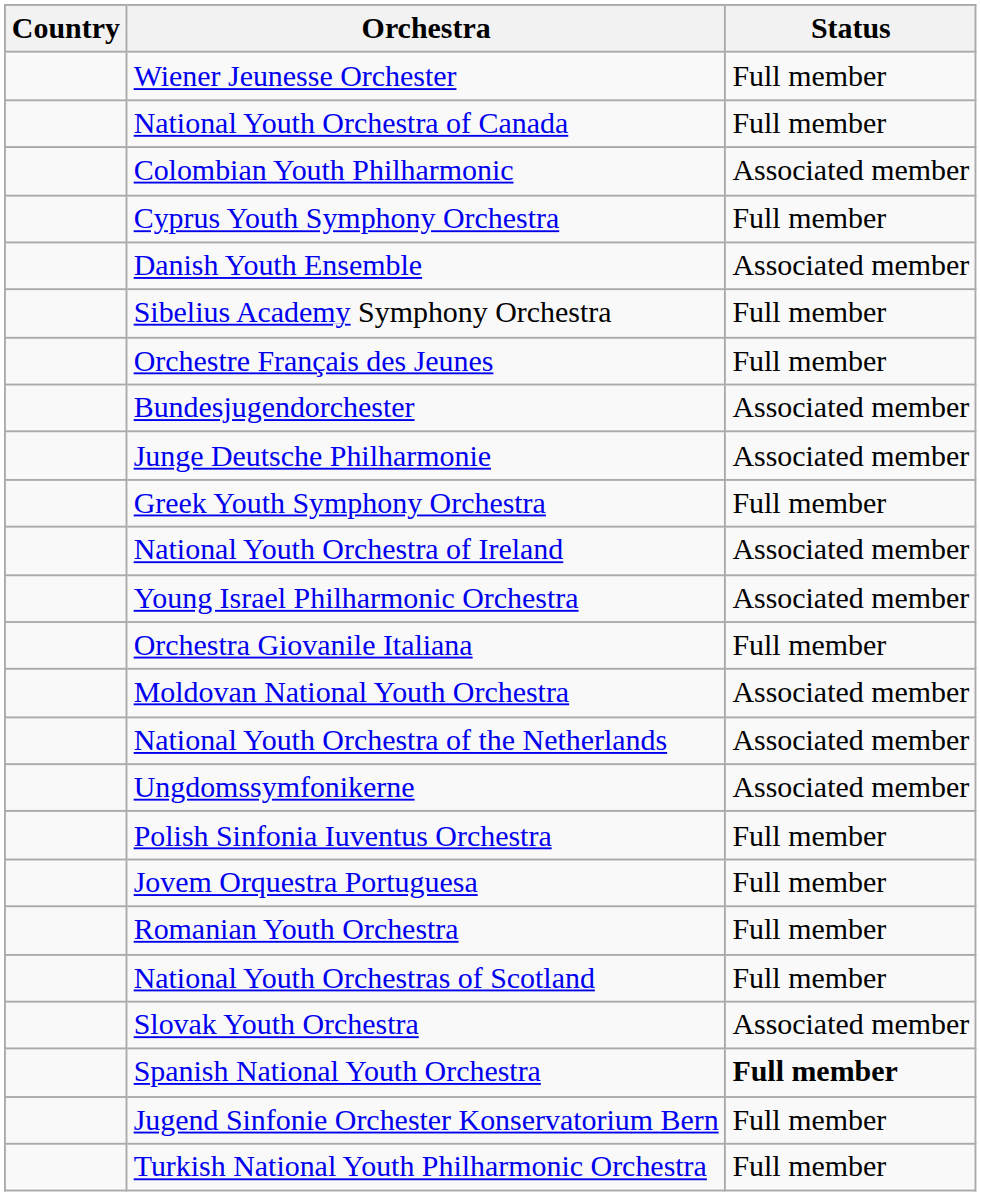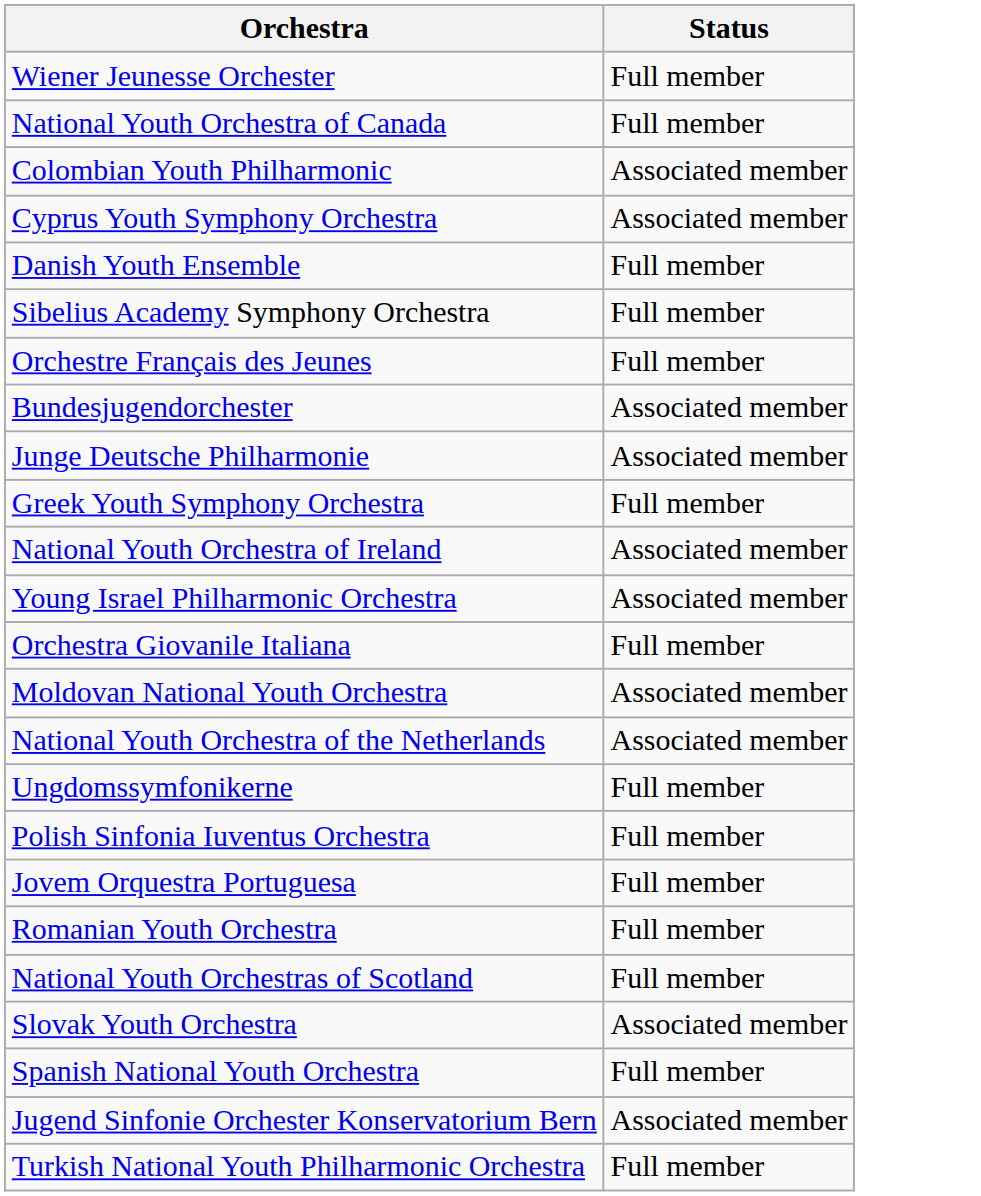- column: Country
Cyprus Youth Symphony Orchestra | Status: Full member -> Associated member
Danish Youth Ensemble | Status: Associated member -> Full member
Ungdomssymfonikerne | Status: Associated member -> Full member
Spanish National Youth Orchestra | Status: bold -> normal
Jugend Sinfonie Orchester Konservatorium Bern | Status: Full member -> Associated member
